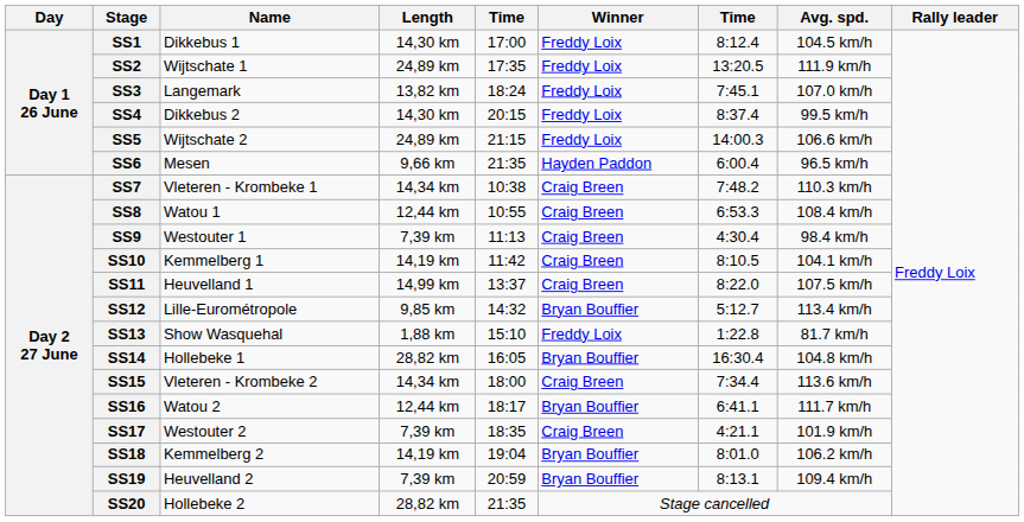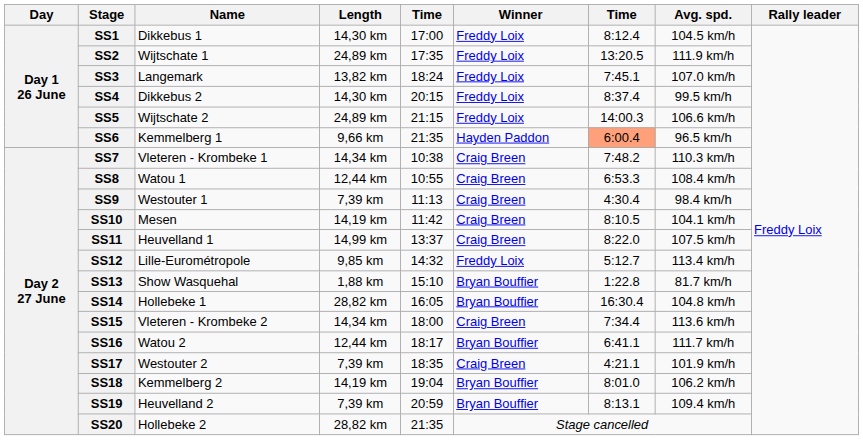SS6 | Name: Mesen -> Kemmelberg 1
SS6 | column 7: no background -> lightsalmon background
SS10 | Name: Kemmelberg 1 -> Mesen
SS12 | Winner: Bryan Bouffier -> Freddy Loix
SS13 | Winner: Freddy Loix -> Bryan Bouffier
